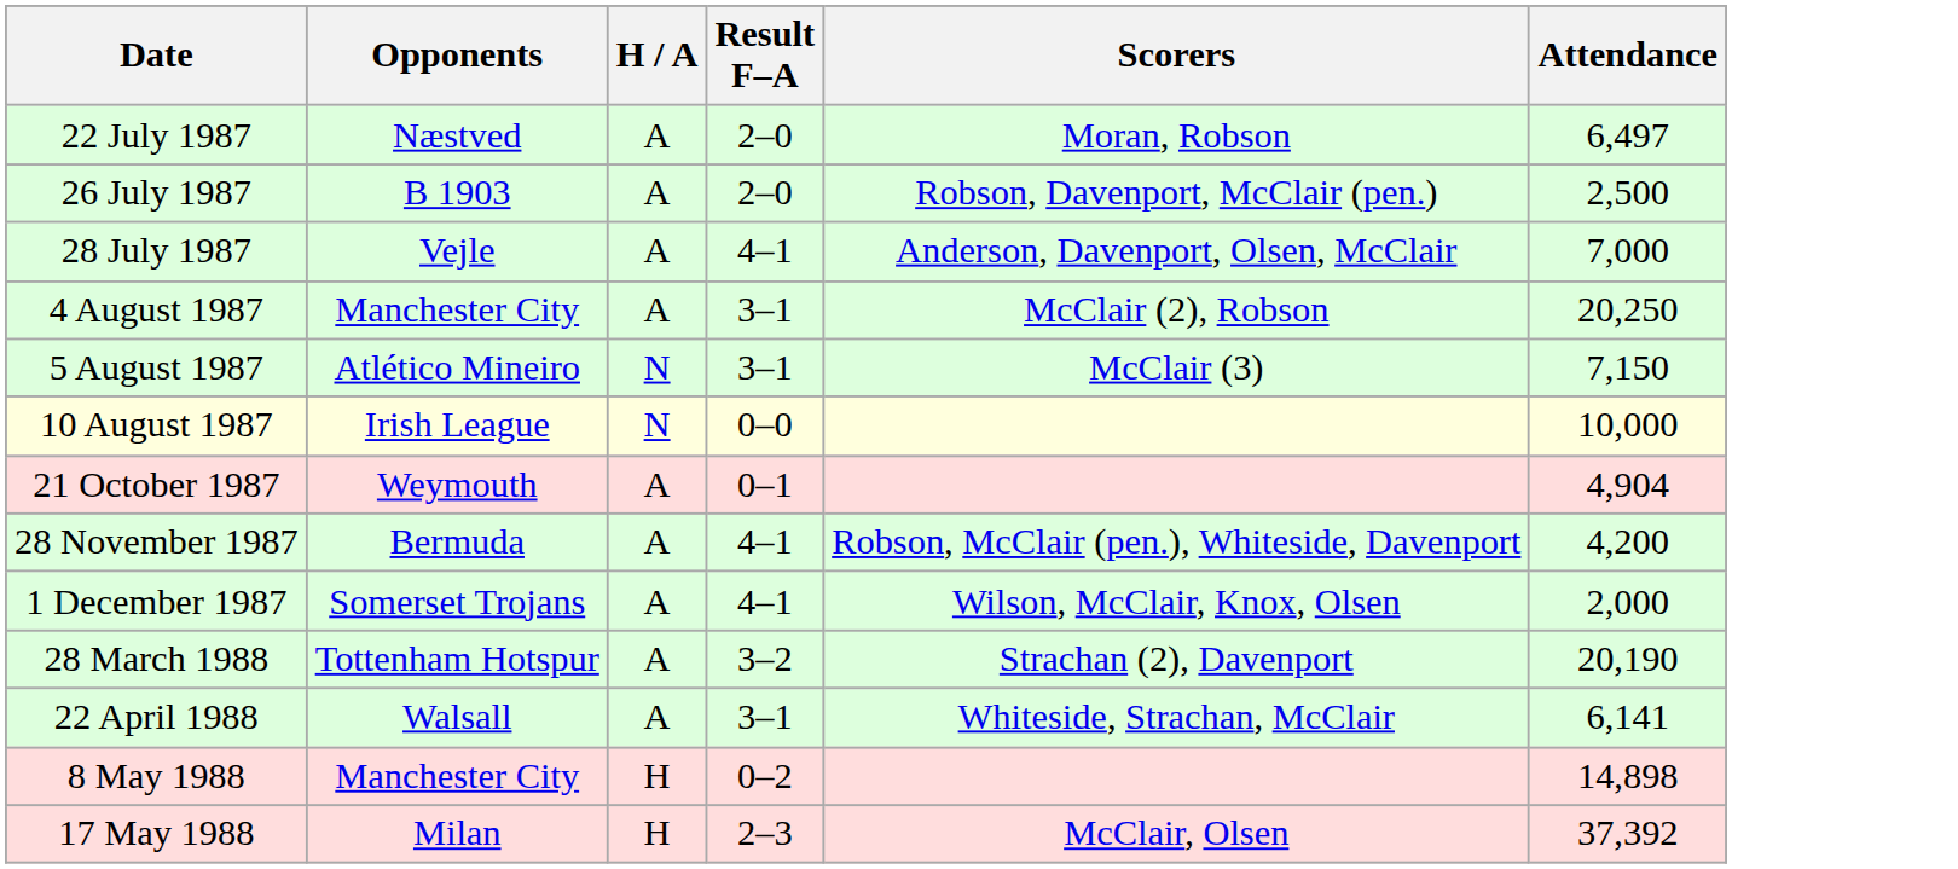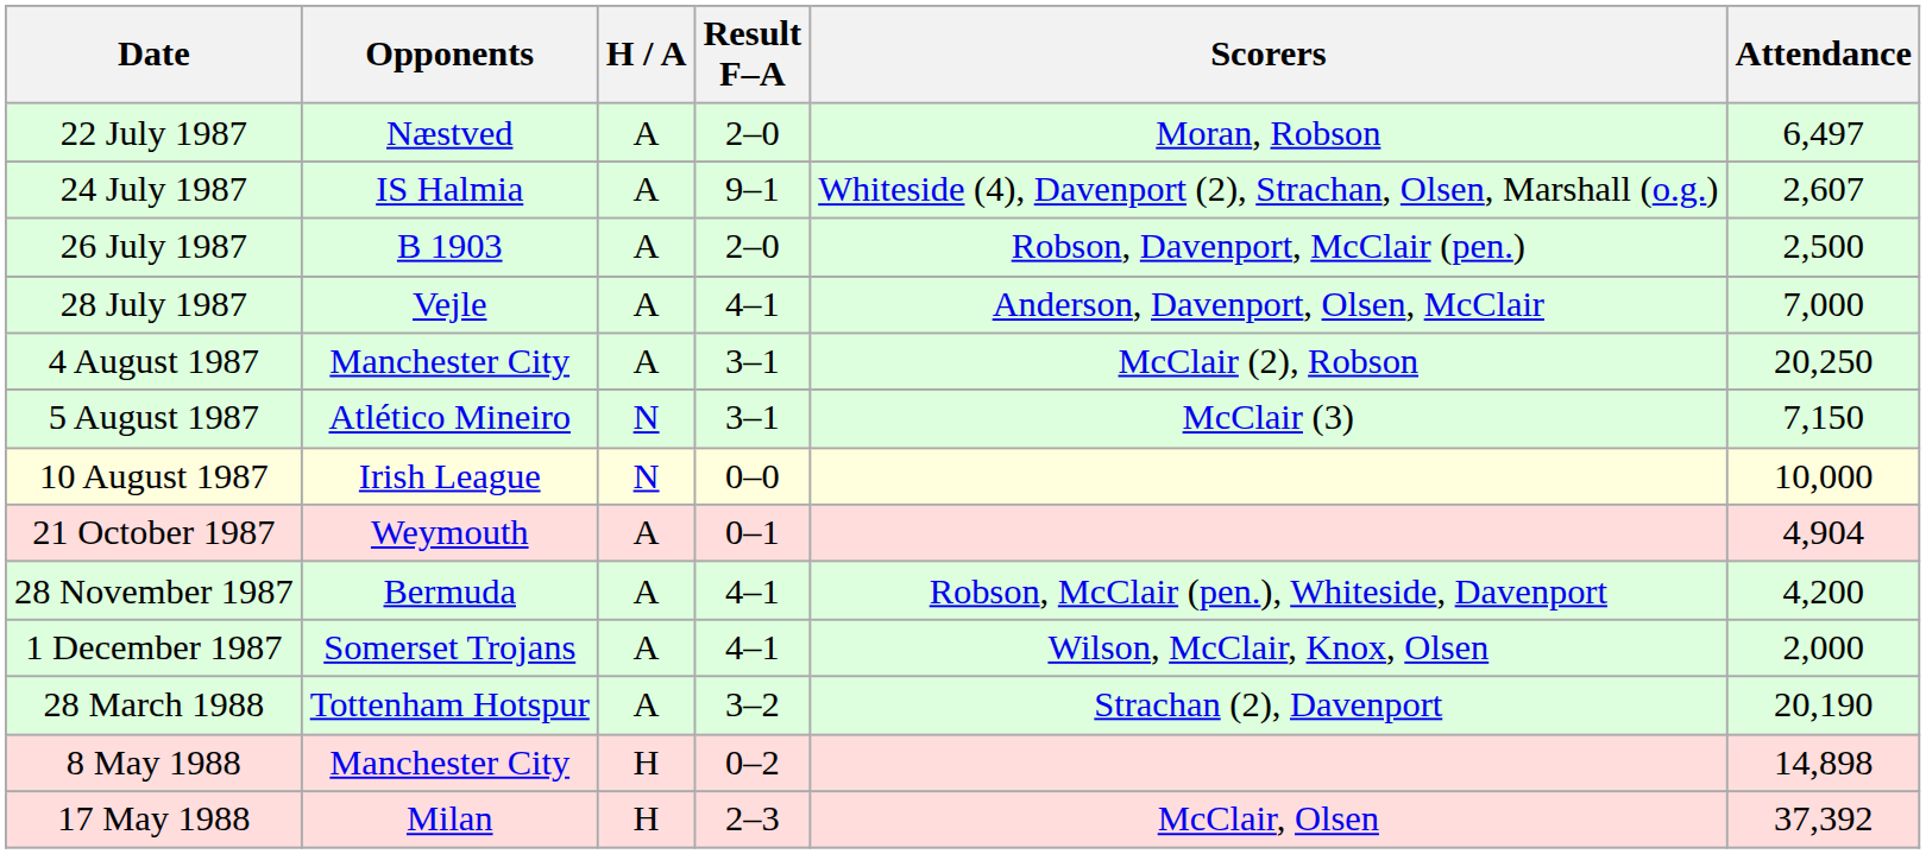+ row: 24 July 1987 | IS Halmia | A | 9–1 | Whiteside (4), Davenport (2), Strachan, Olsen, Marshall (o.g.) | 2,607
- row: 22 April 1988 | Walsall | A | 3–1 | Whiteside, Strachan, McClair | 6,141
